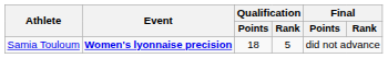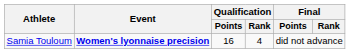Samia Touloum | Qualification / Points: 18 -> 16
Samia Touloum | Qualification / Rank: 5 -> 4
